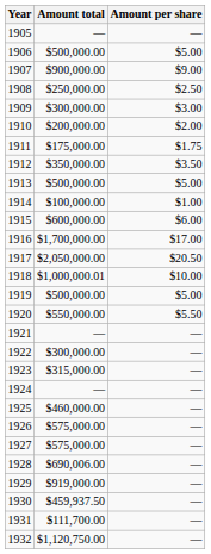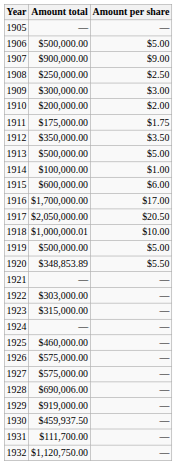1920 | Amount total: $550,000.00 -> $348,853.89
1922 | Amount total: $300,000.00 -> $303,000.00
